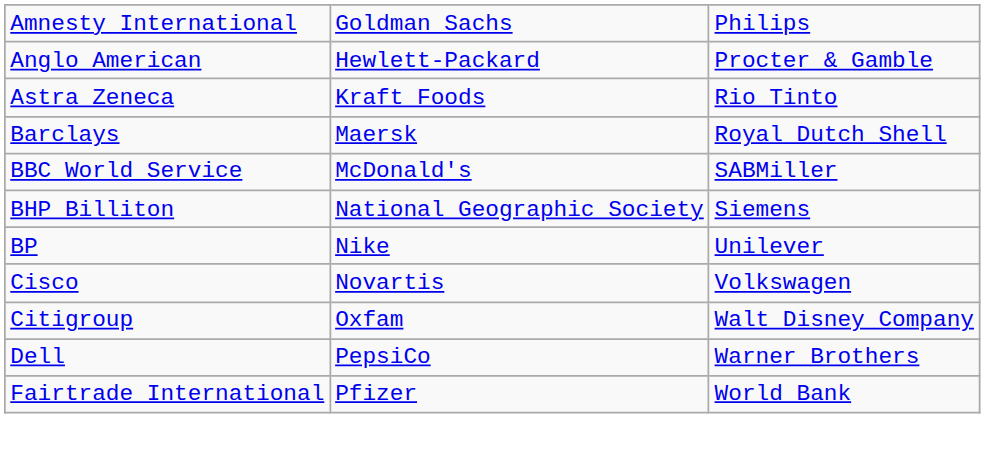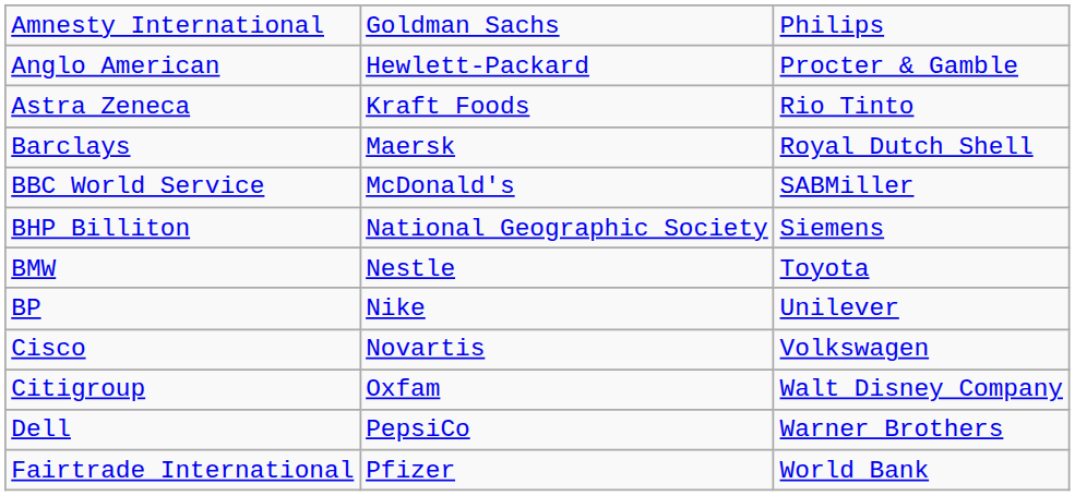+ row: BMW | Nestle | Toyota
